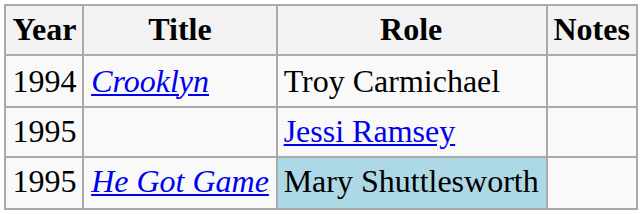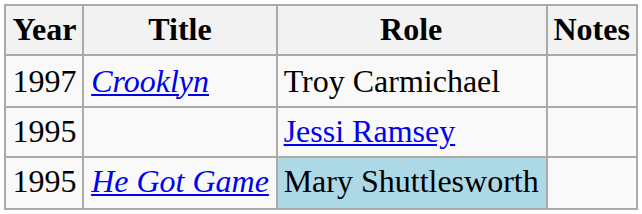Crooklyn | Year: 1994 -> 1997
